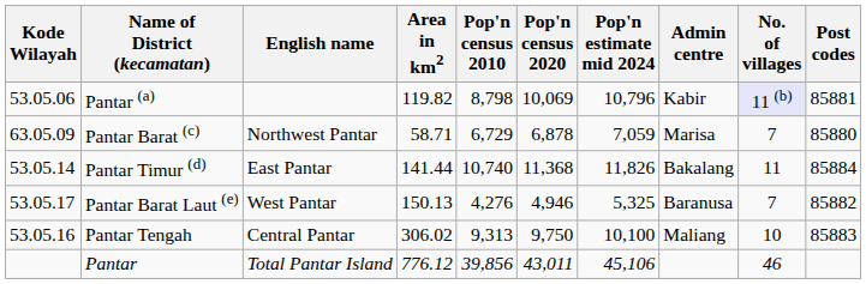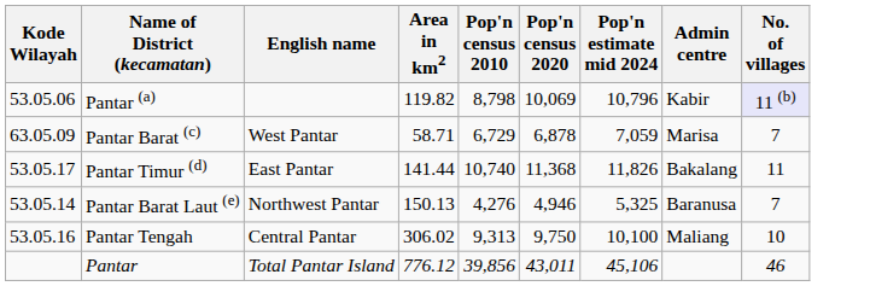- column: Post codes | 85881 | 85880 | 85884 | 85882 | 85883
Pantar Barat (c) | English name: Northwest Pantar -> West Pantar
Pantar Timur (d) | Kode Wilayah: 53.05.14 -> 53.05.17
Pantar Barat Laut (e) | Kode Wilayah: 53.05.17 -> 53.05.14
Pantar Barat Laut (e) | English name: West Pantar -> Northwest Pantar
